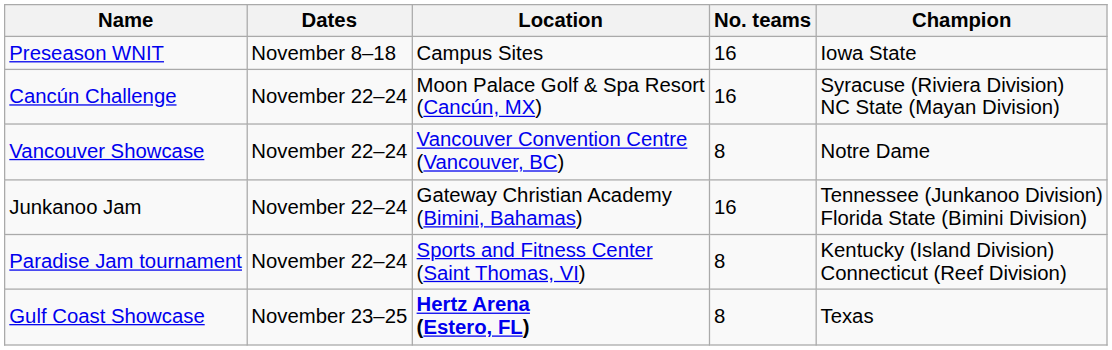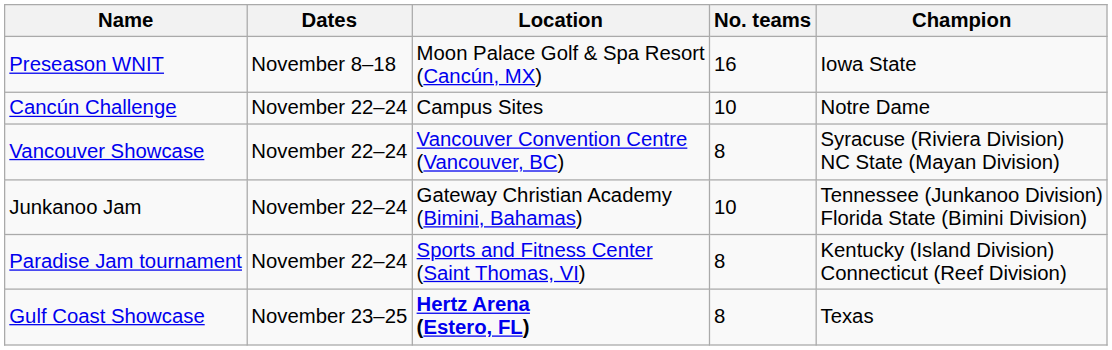Preseason WNIT | Location: Campus Sites -> Moon Palace Golf & Spa Resort (Cancún, MX)
Cancún Challenge | Location: Moon Palace Golf & Spa Resort (Cancún, MX) -> Campus Sites
Cancún Challenge | No. teams: 16 -> 10
Cancún Challenge | Champion: Syracuse (Riviera Division) NC State (Mayan Division) -> Notre Dame
Vancouver Showcase | Champion: Notre Dame -> Syracuse (Riviera Division) NC State (Mayan Division)
Junkanoo Jam | No. teams: 16 -> 10
